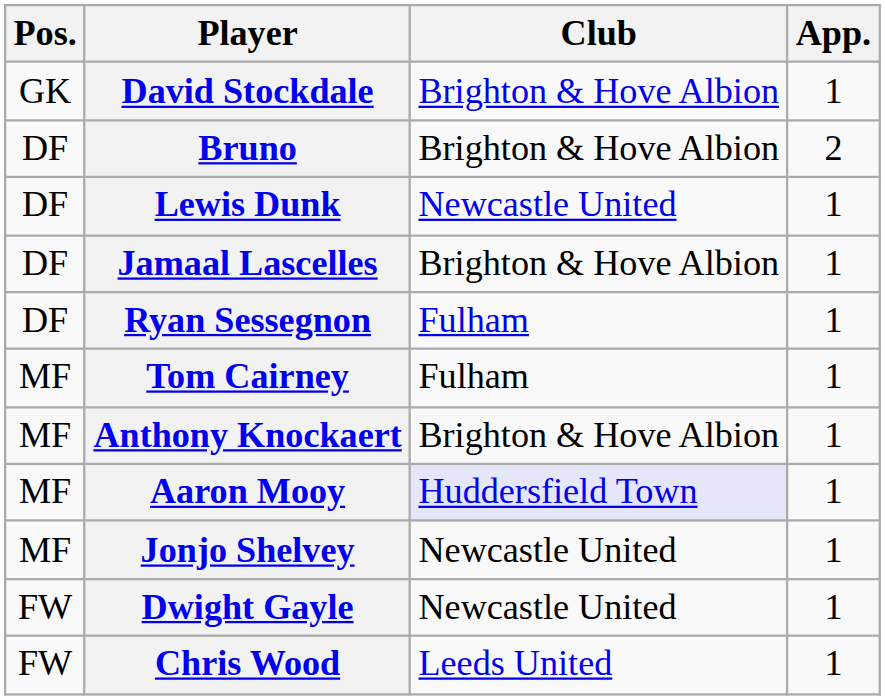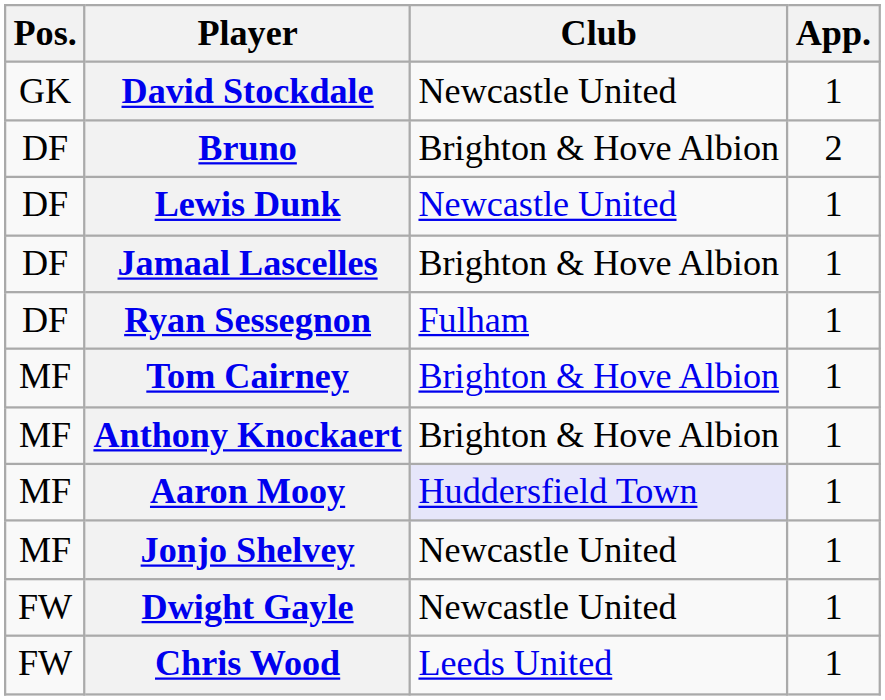David Stockdale | Club: Brighton & Hove Albion -> Newcastle United
Tom Cairney | Club: Fulham -> Brighton & Hove Albion
